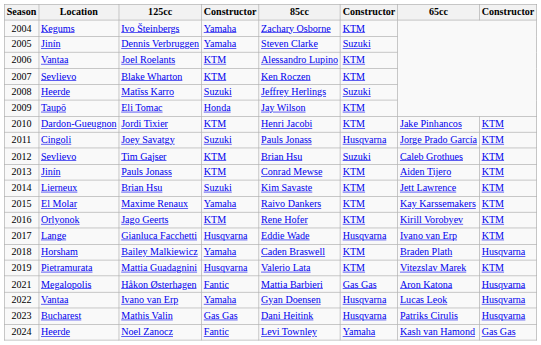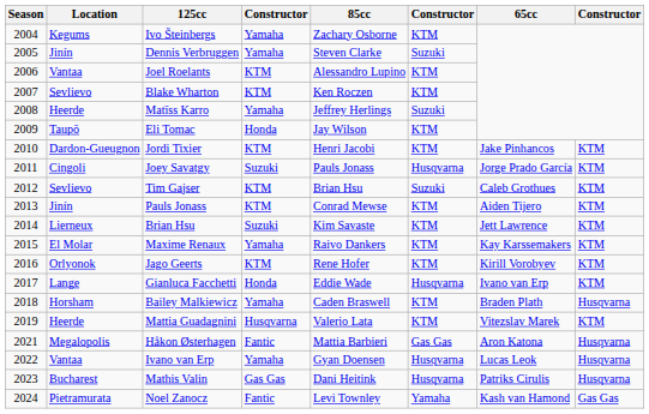Matīss Karro | column 4: Suzuki -> Yamaha
Gianluca Facchetti | column 4: Husqvarna -> Honda
Mattia Guadagnini | Location: Pietramurata -> Heerde
Noel Zanocz | Location: Heerde -> Pietramurata
